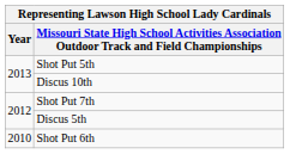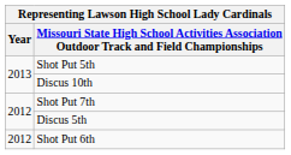Shot Put 6th | Year: 2010 -> 2012
